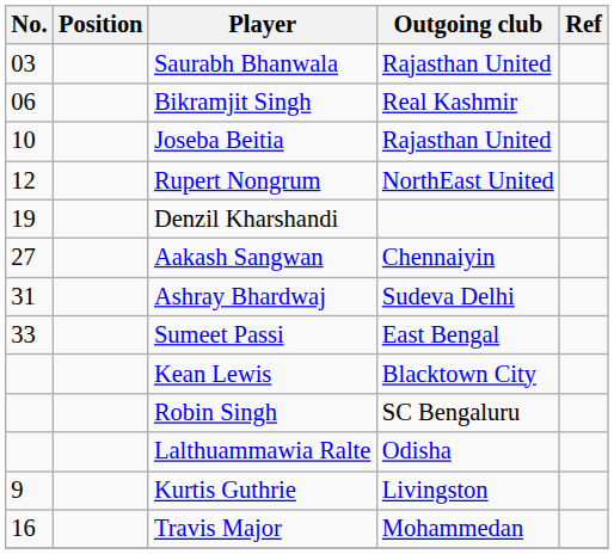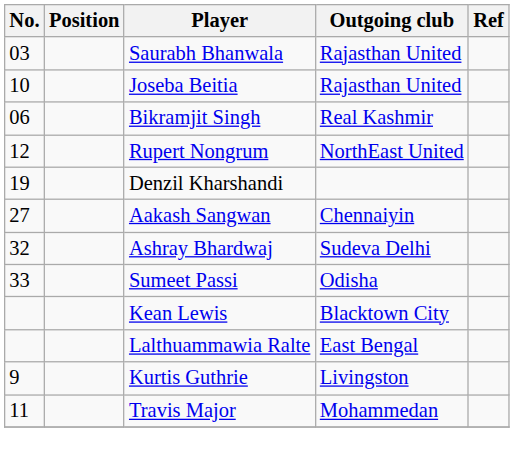rows swapped: Bikramjit Singh <-> Joseba Beitia
Ashray Bhardwaj | No.: 31 -> 32
Sumeet Passi | Outgoing club: East Bengal -> Odisha
- row: Robin Singh | SC Bengaluru
Lalthuammawia Ralte | Outgoing club: Odisha -> East Bengal
Travis Major | No.: 16 -> 11
